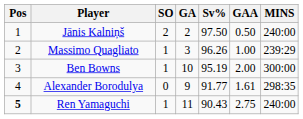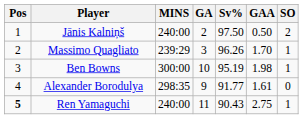columns swapped: MINS <-> SO
Massimo Quagliato | GAA: 1.00 -> 1.70
Ben Bowns | GAA: 2.00 -> 1.98
